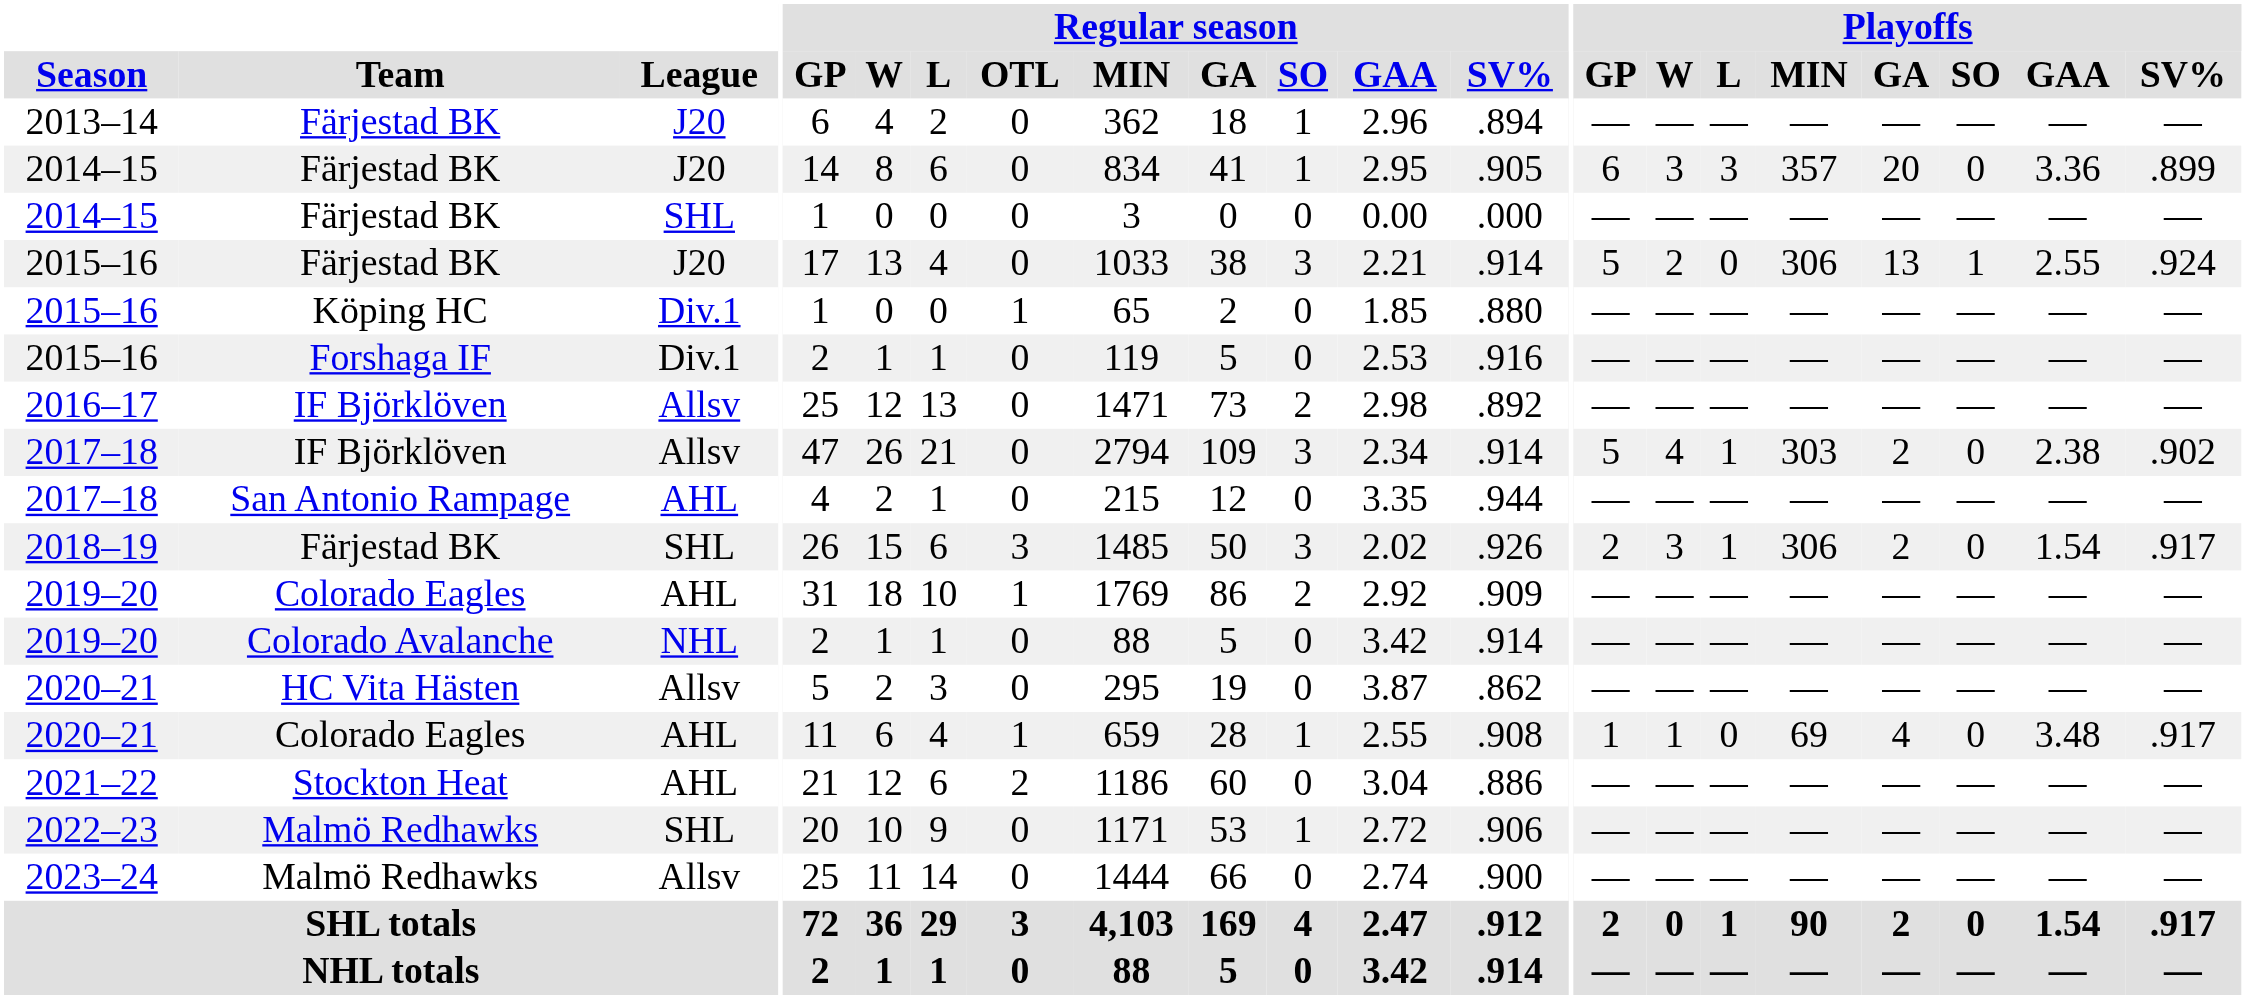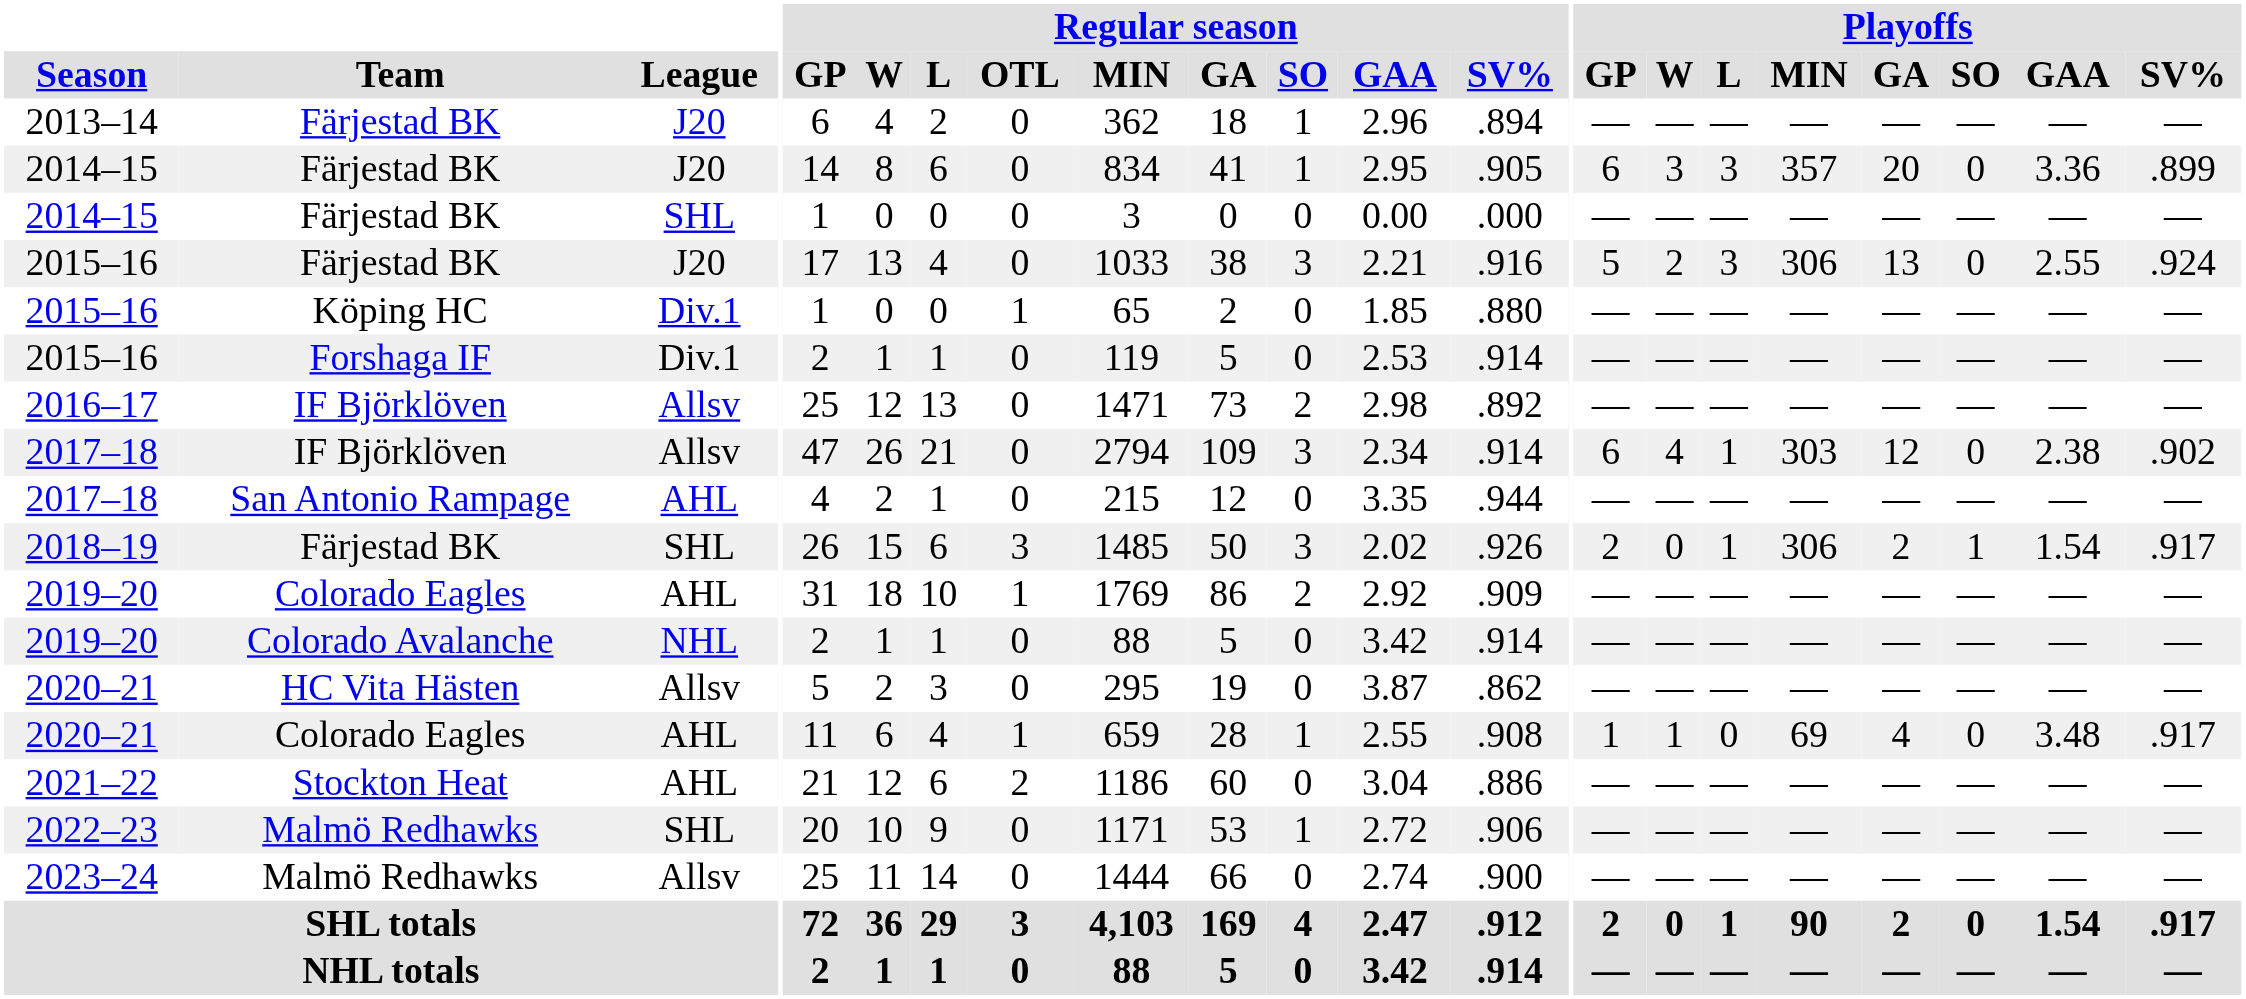2015–16 / Färjestad BK | Regular season / SV%: .914 -> .916
2015–16 / Färjestad BK | Playoffs / L: 0 -> 3
2015–16 / Färjestad BK | Playoffs / SO: 1 -> 0
2015–16 / Forshaga IF | Regular season / SV%: .916 -> .914
2017–18 / IF Björklöven | Playoffs / GP: 5 -> 6
2017–18 / IF Björklöven | Playoffs / GA: 2 -> 12
2018–19 | Playoffs / W: 3 -> 0
2018–19 | Playoffs / SO: 0 -> 1
